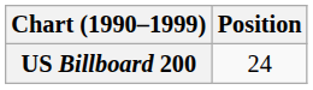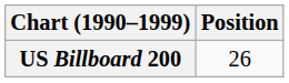US Billboard 200 | Position: 24 -> 26
